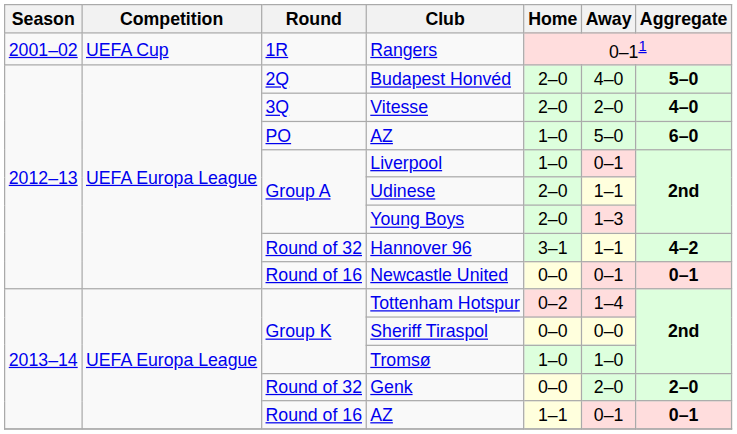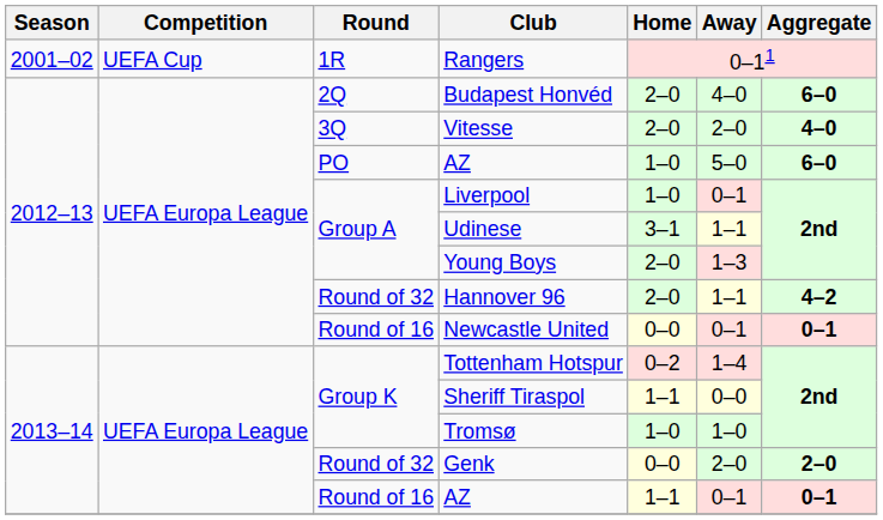Budapest Honvéd | Aggregate: 5–0 -> 6–0
Udinese | Home: 2–0 -> 3–1
Hannover 96 | Home: 3–1 -> 2–0
Sheriff Tiraspol | Home: 0–0 -> 1–1
